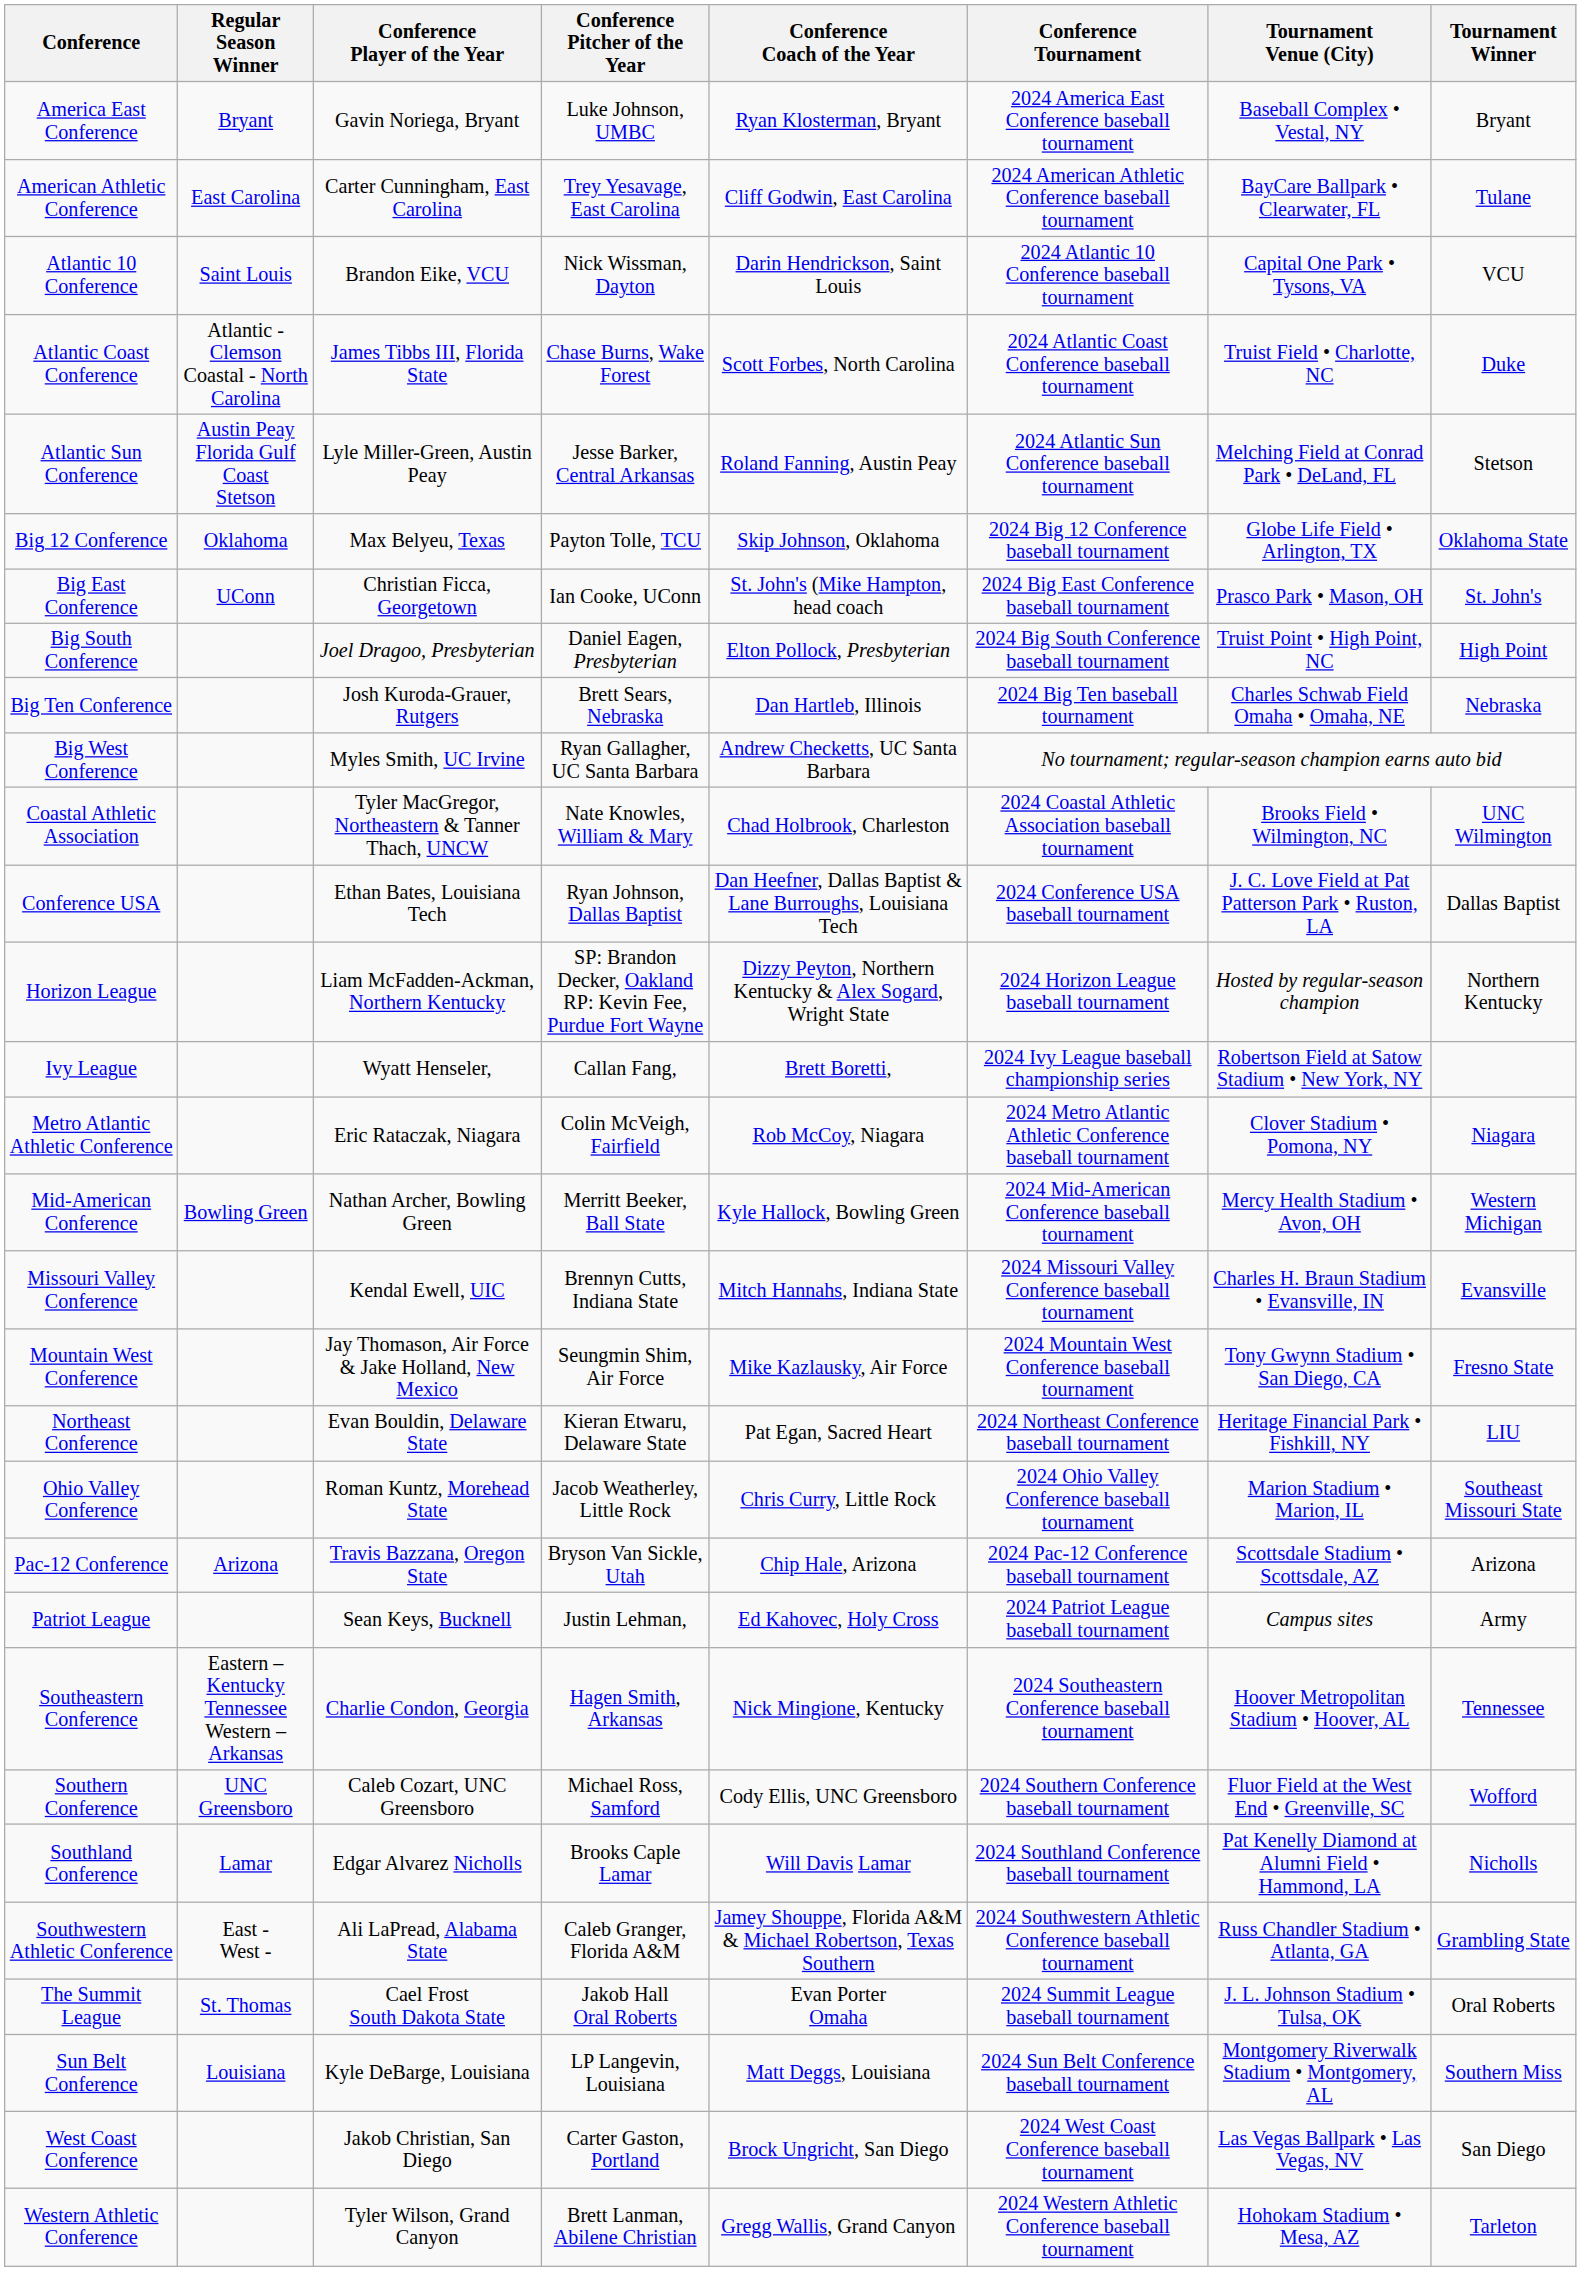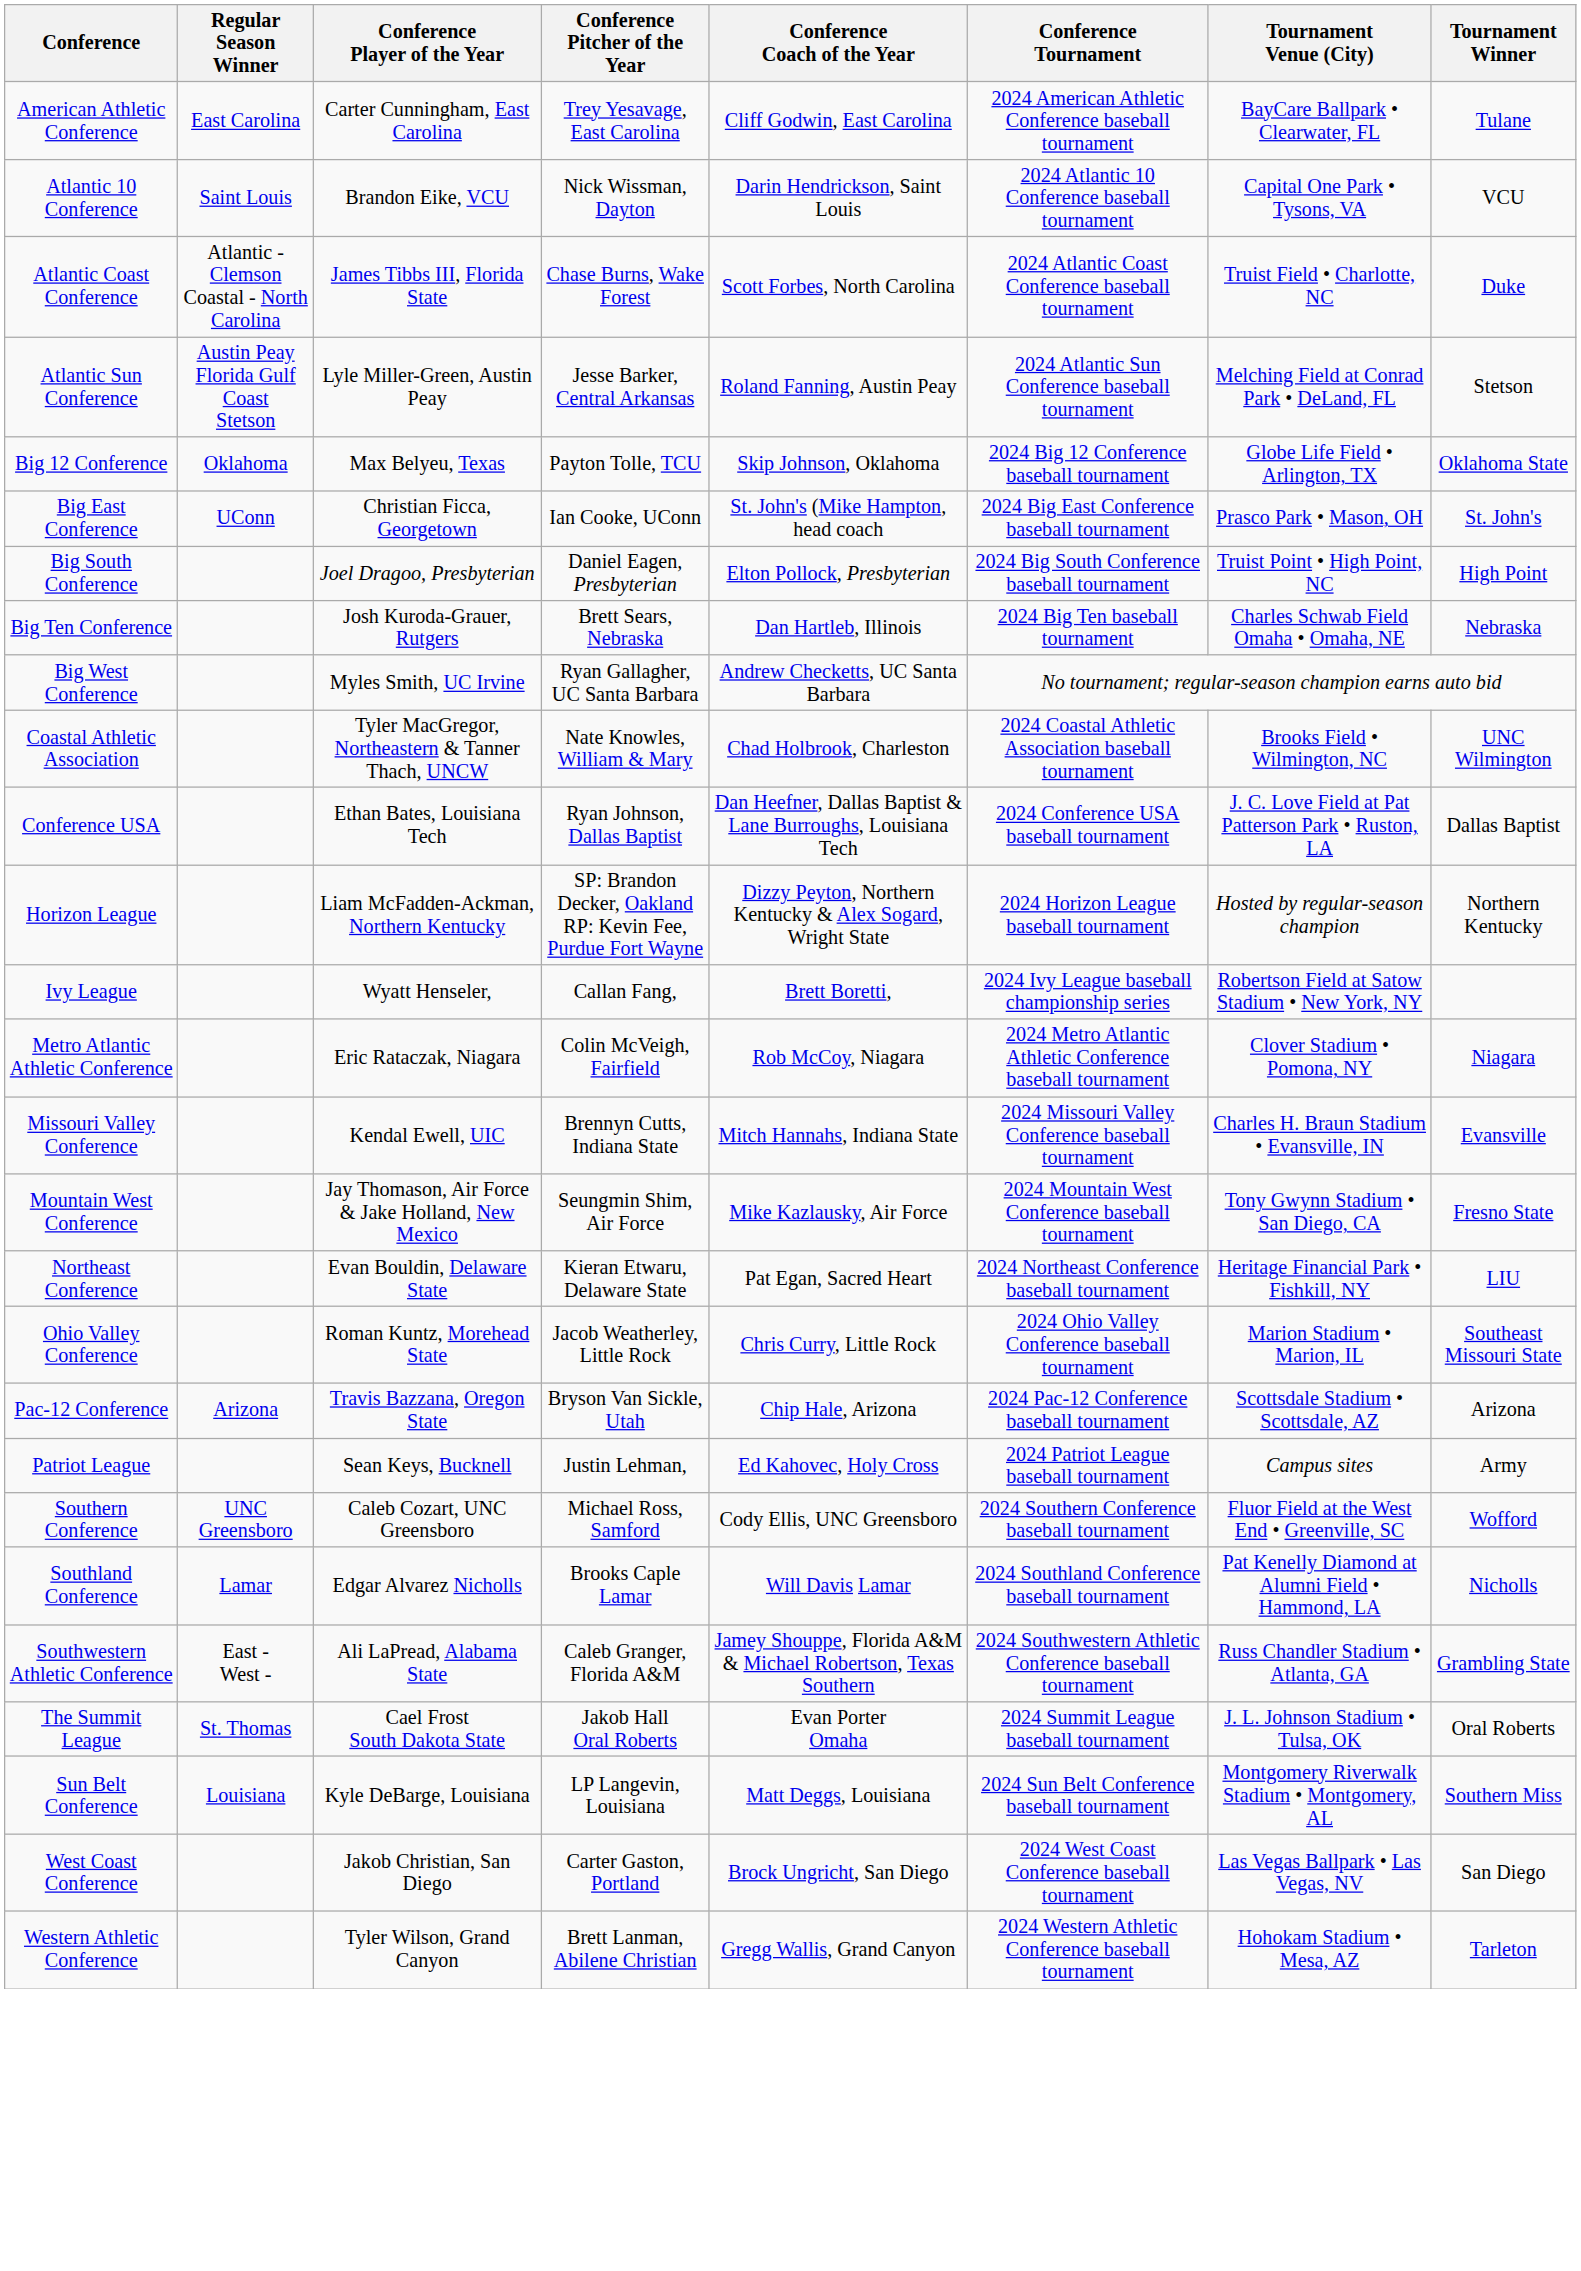- row: America East Conference | Bryant | Gavin Noriega, Bryant | Luke Johnson, UMBC | Ryan Klosterman, Bryant | 2024 America East Conference baseball tournament | Baseball Complex • Vestal, NY | Bryant
- row: Mid-American Conference | Bowling Green | Nathan Archer, Bowling Green | Merritt Beeker, Ball State | Kyle Hallock, Bowling Green | 2024 Mid-American Conference baseball tournament | Mercy Health Stadium • Avon, OH | Western Michigan
- row: Southeastern Conference | Eastern – Kentucky Tennessee Western – Arkansas | Charlie Condon, Georgia | Hagen Smith, Arkansas | Nick Mingione, Kentucky | 2024 Southeastern Conference baseball tournament | Hoover Metropolitan Stadium • Hoover, AL | Tennessee
